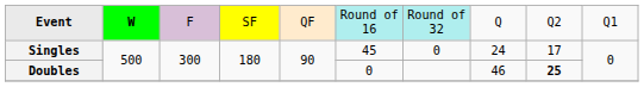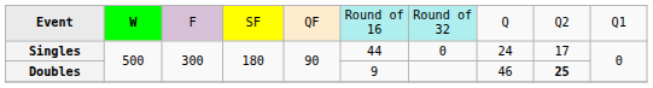Singles | column 6: 45 -> 44
Doubles | column 6: 0 -> 9
